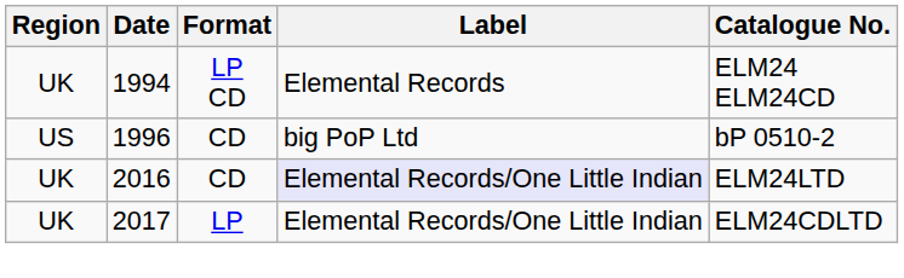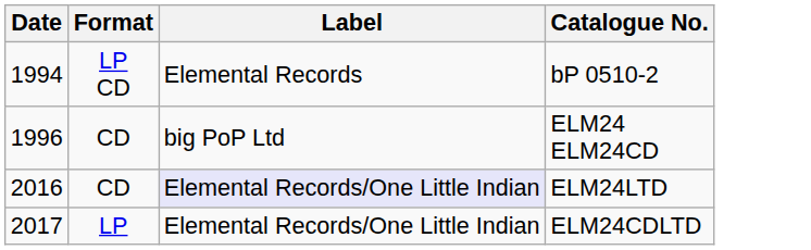- column: Region | UK | US | UK | UK
1994 | Catalogue No.: ELM24 ELM24CD -> bP 0510-2
1996 | Catalogue No.: bP 0510-2 -> ELM24 ELM24CD
